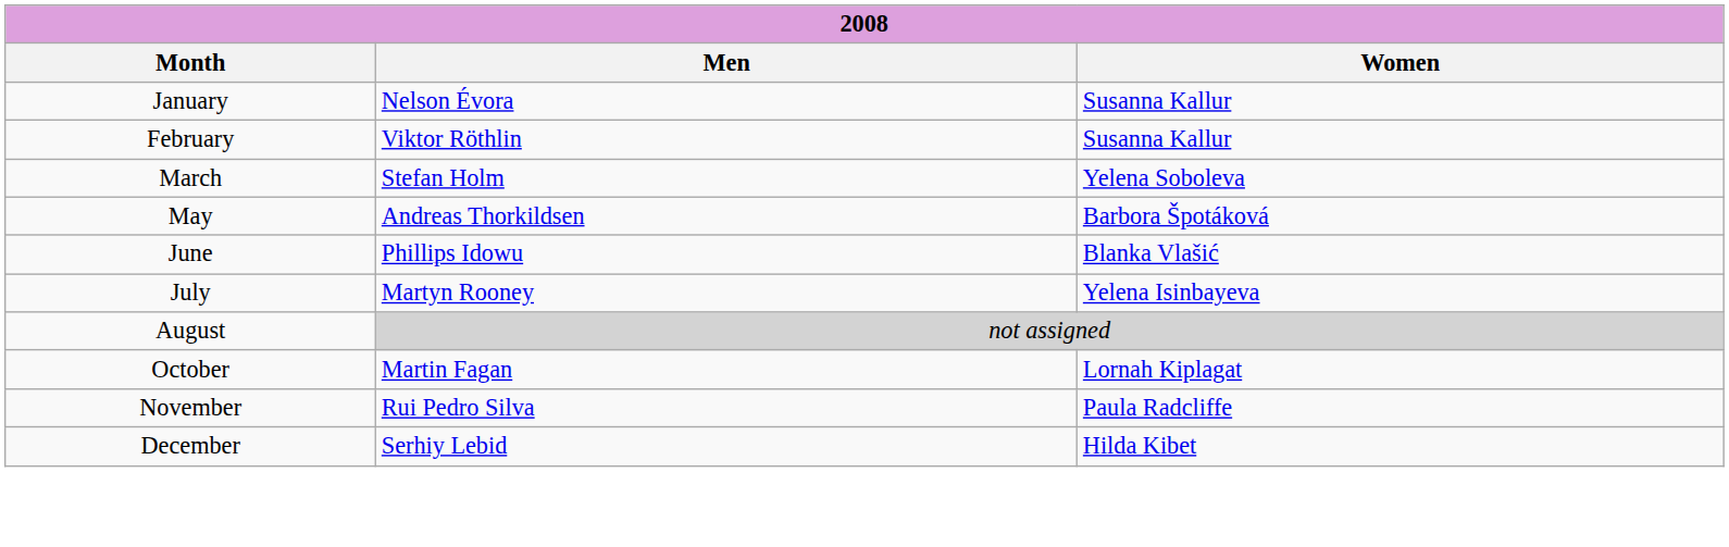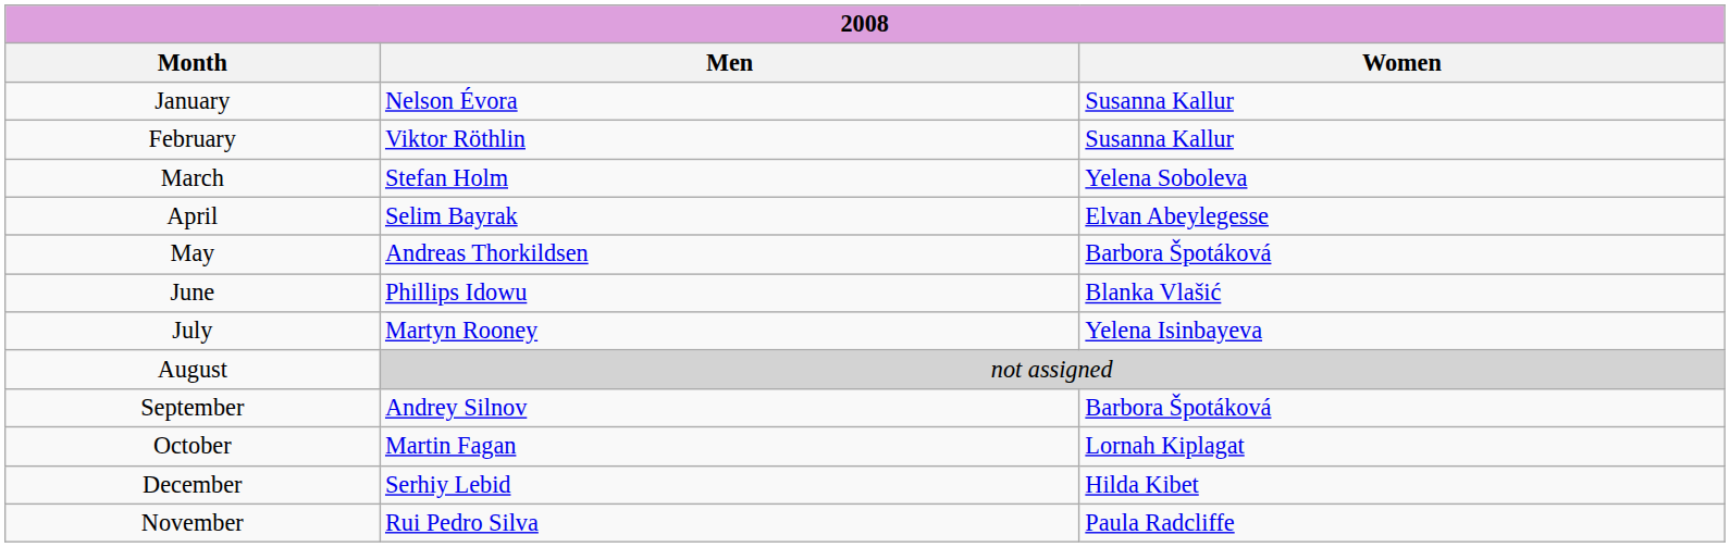+ row: April | Selim Bayrak | Elvan Abeylegesse
+ row: September | Andrey Silnov | Barbora Špotáková
rows swapped: November <-> December
